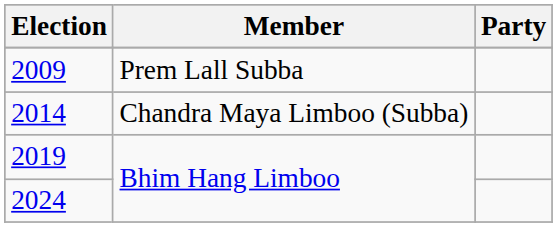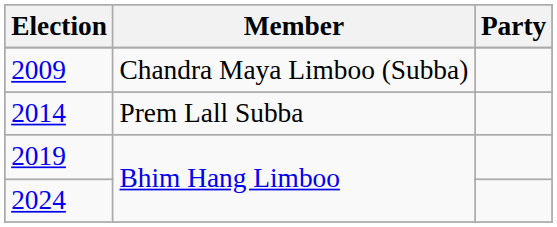2009 | Member: Prem Lall Subba -> Chandra Maya Limboo (Subba)
2014 | Member: Chandra Maya Limboo (Subba) -> Prem Lall Subba
